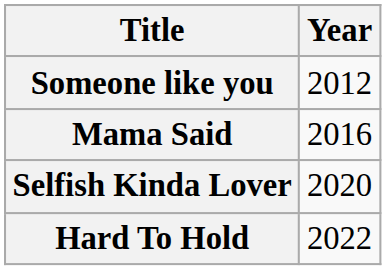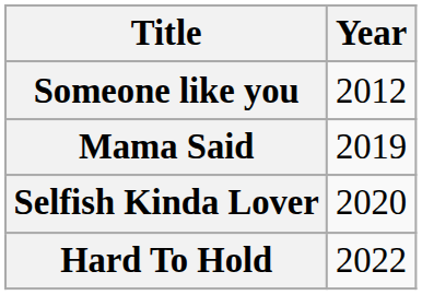Mama Said | Year: 2016 -> 2019
